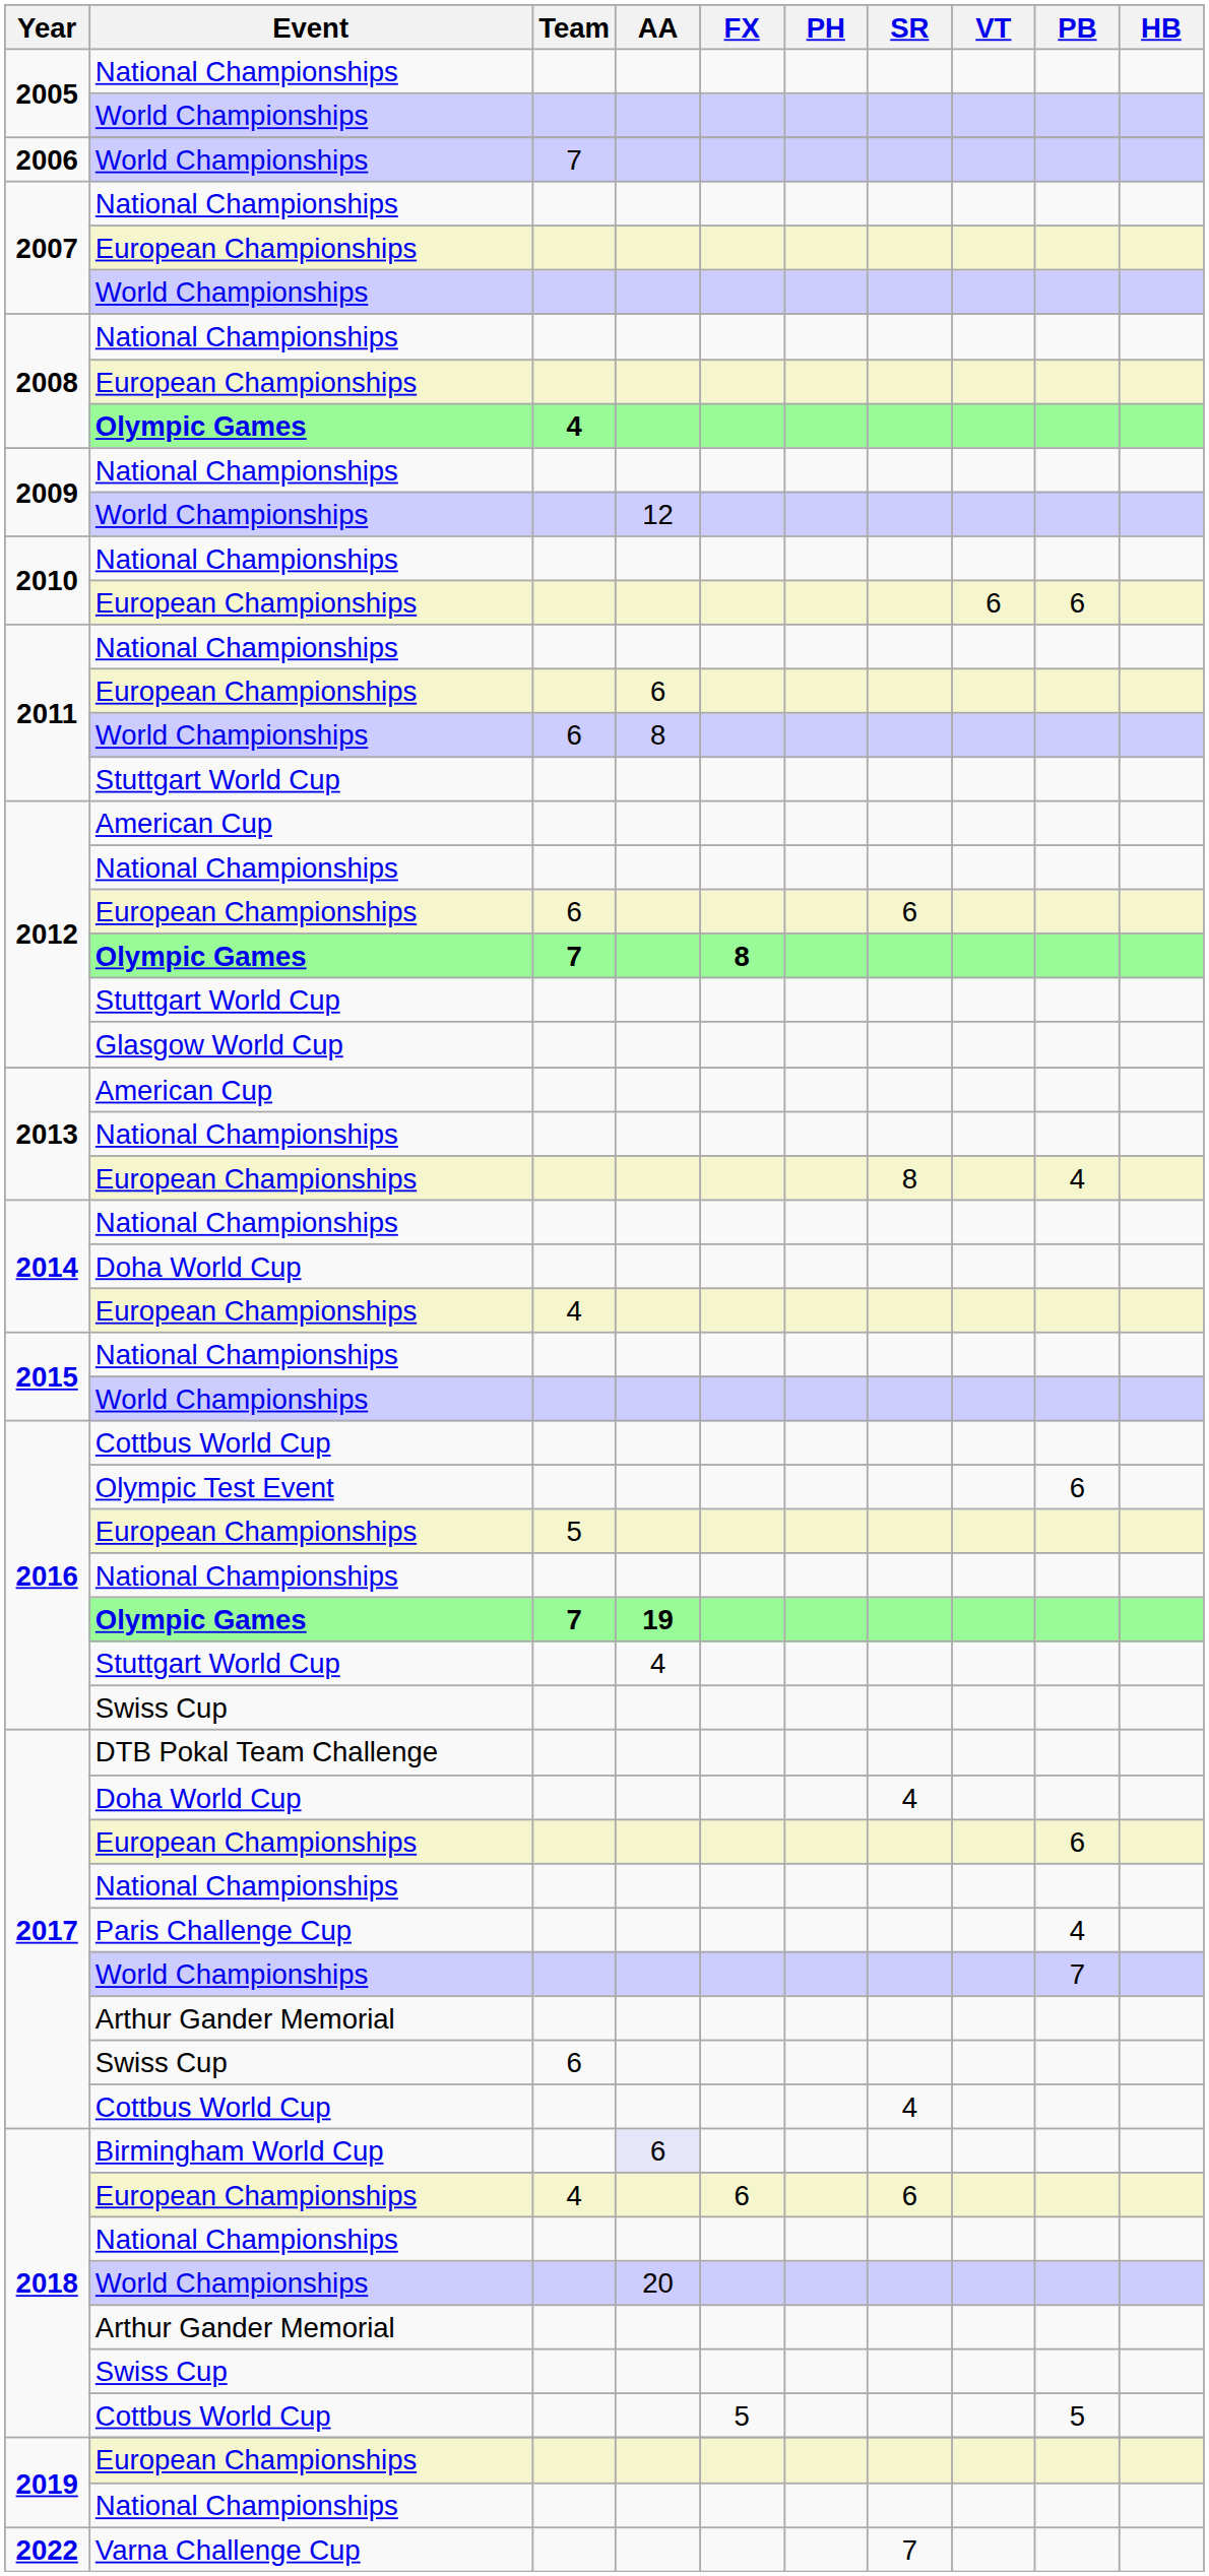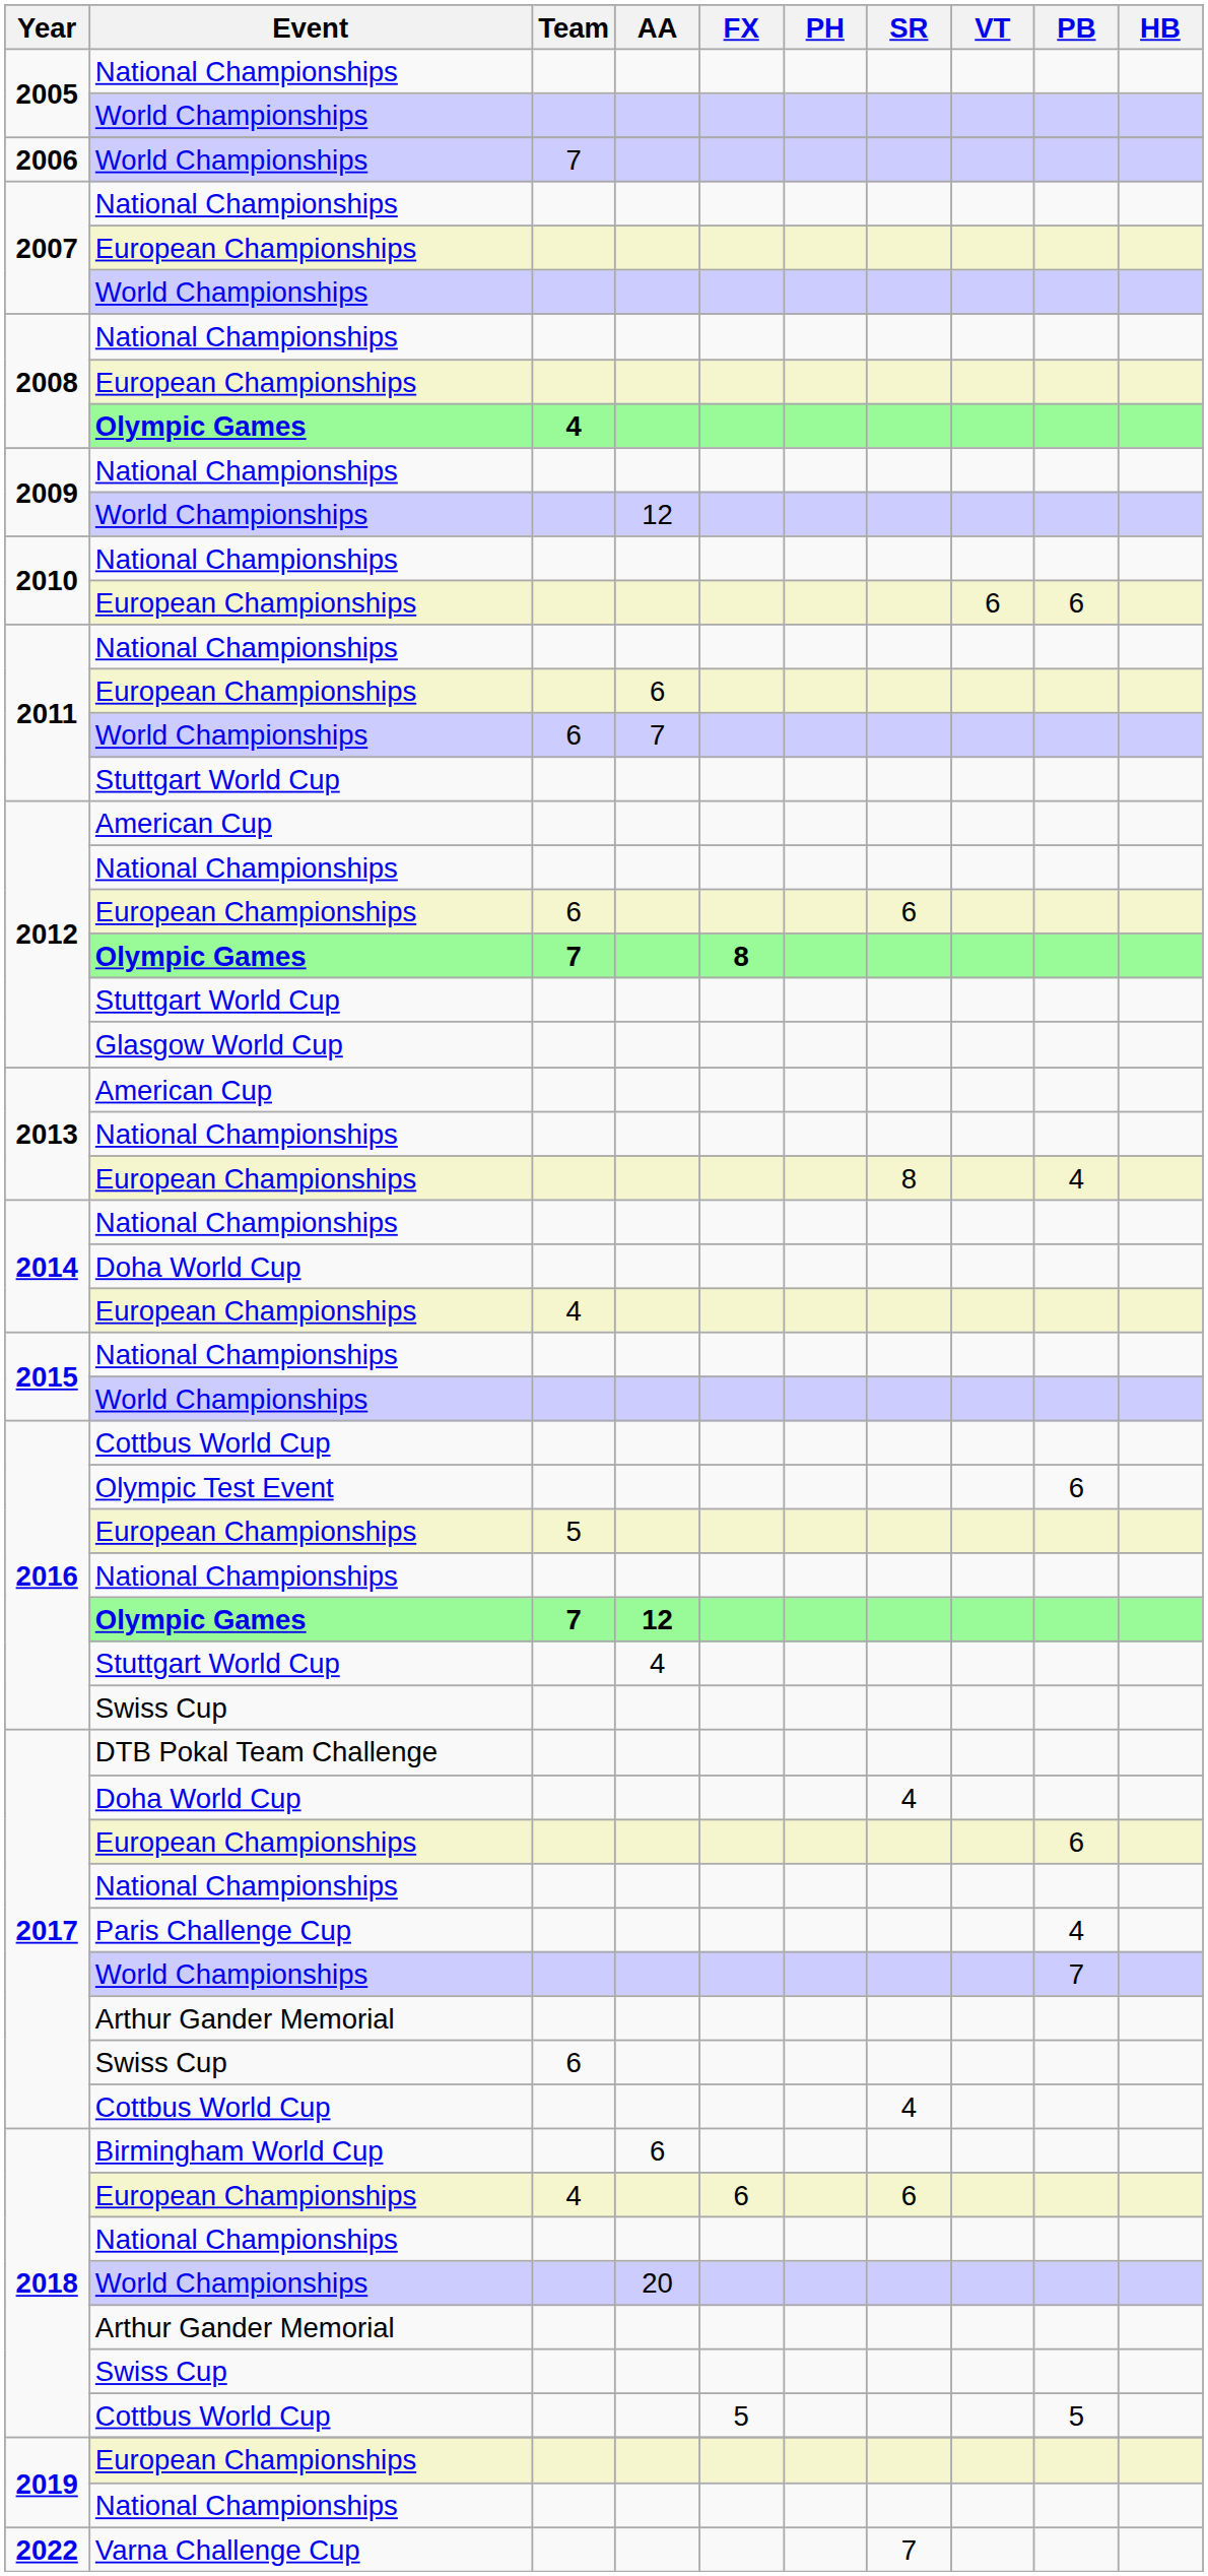2011 / World Championships | AA: 8 -> 7
2016 / Olympic Games | AA: 19 -> 12
Birmingham World Cup | AA: lavender background -> no background
